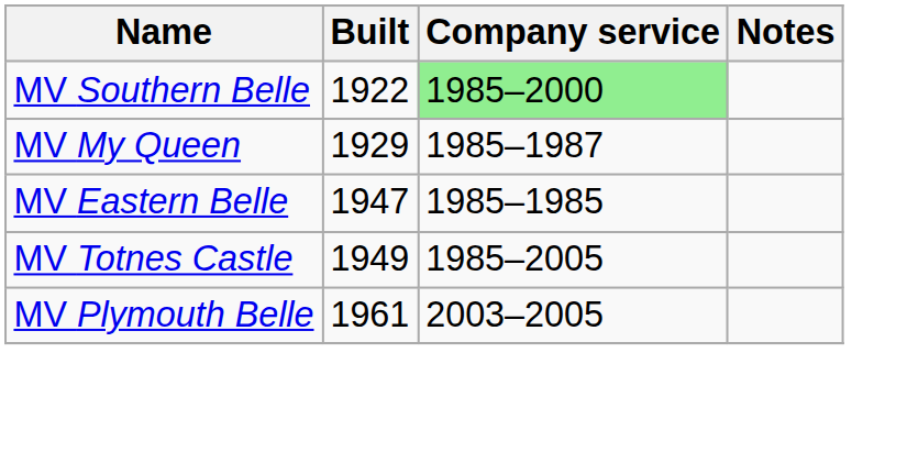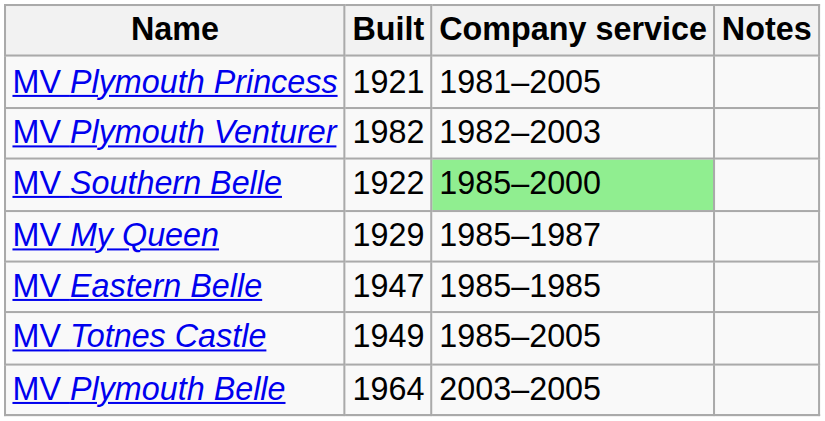+ row: MV Plymouth Princess | 1921 | 1981–2005
+ row: MV Plymouth Venturer | 1982 | 1982–2003
MV Plymouth Belle | Built: 1961 -> 1964
